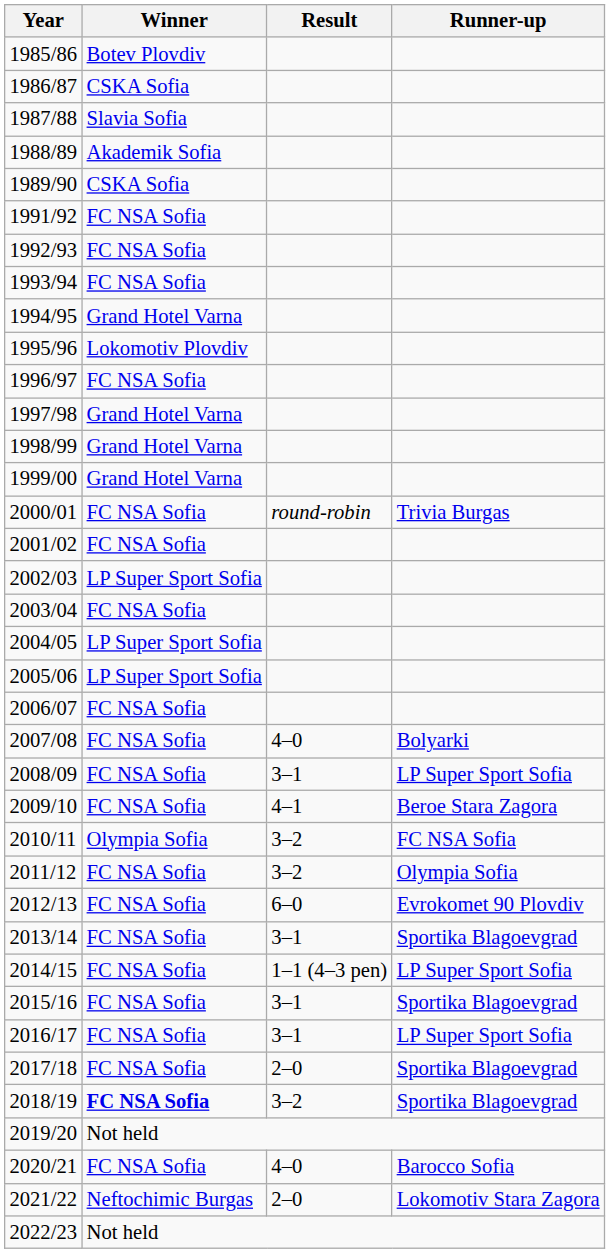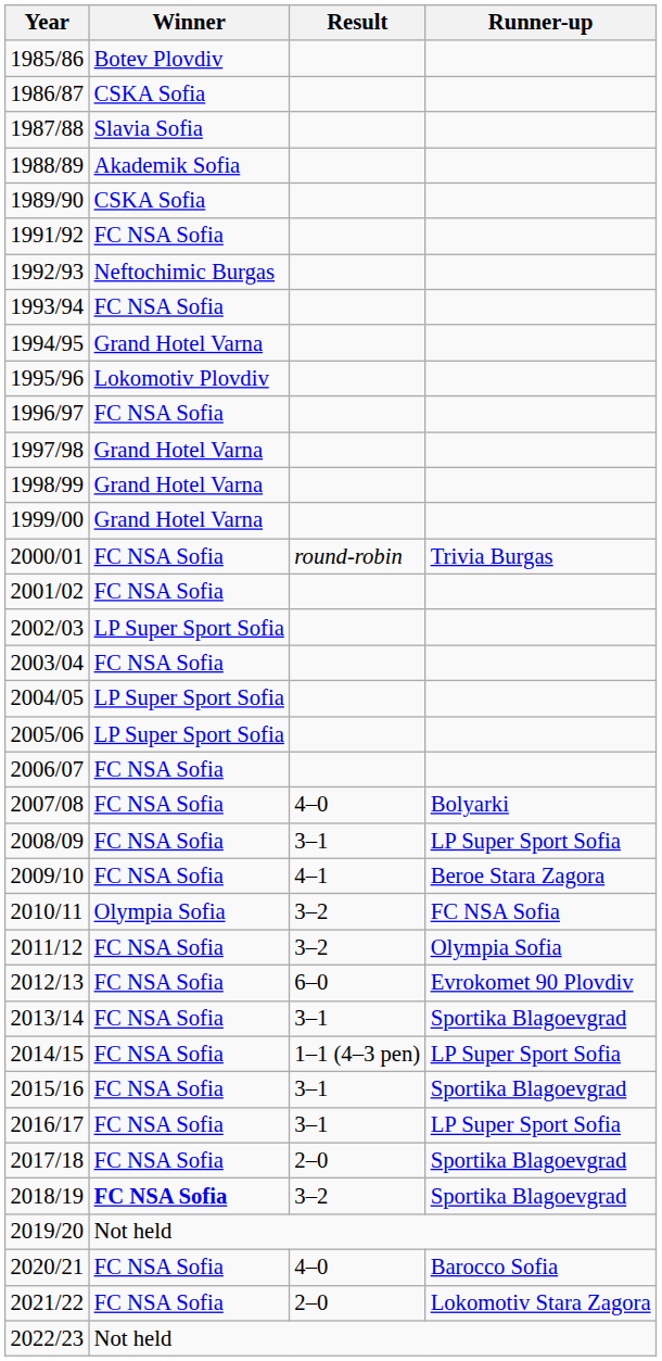1992/93 | Winner: FC NSA Sofia -> Neftochimic Burgas
2021/22 | Winner: Neftochimic Burgas -> FC NSA Sofia
